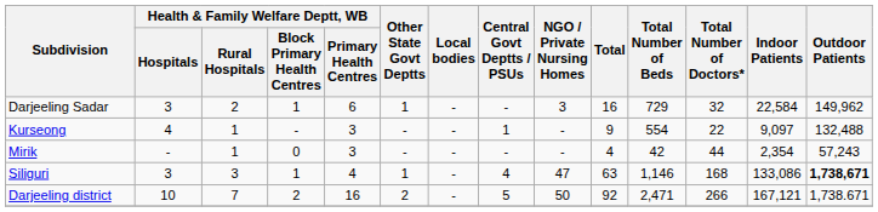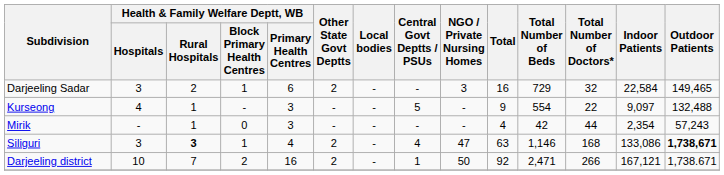Darjeeling Sadar | Other State Govt Deptts: 1 -> 2
Darjeeling Sadar | Outdoor Patients: 149,962 -> 149,465
Kurseong | Central Govt Deptts / PSUs: 1 -> 5
Siliguri | Health & Family Welfare Deptt, WB / Rural Hospitals: normal -> bold
Siliguri | Other State Govt Deptts: 1 -> 2
Darjeeling district | Central Govt Deptts / PSUs: 5 -> 1
